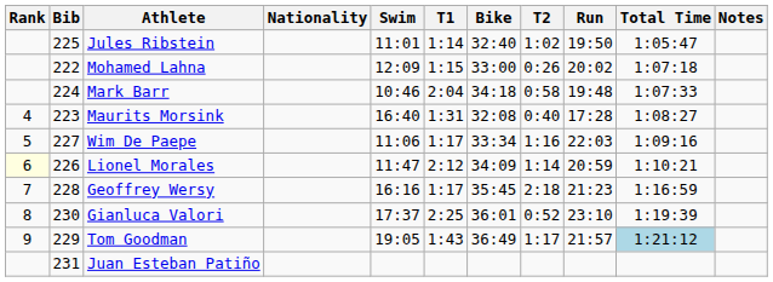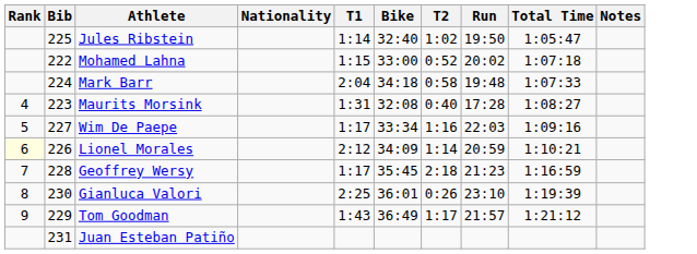- column: Swim | 11:01 | 12:09 | 10:46 | 16:40 | 11:06 | 11:47 | 16:16 | 17:37 | 19:05
Mohamed Lahna | T2: 0:26 -> 0:52
Gianluca Valori | T2: 0:52 -> 0:26
Tom Goodman | Total Time: lightblue background -> no background
